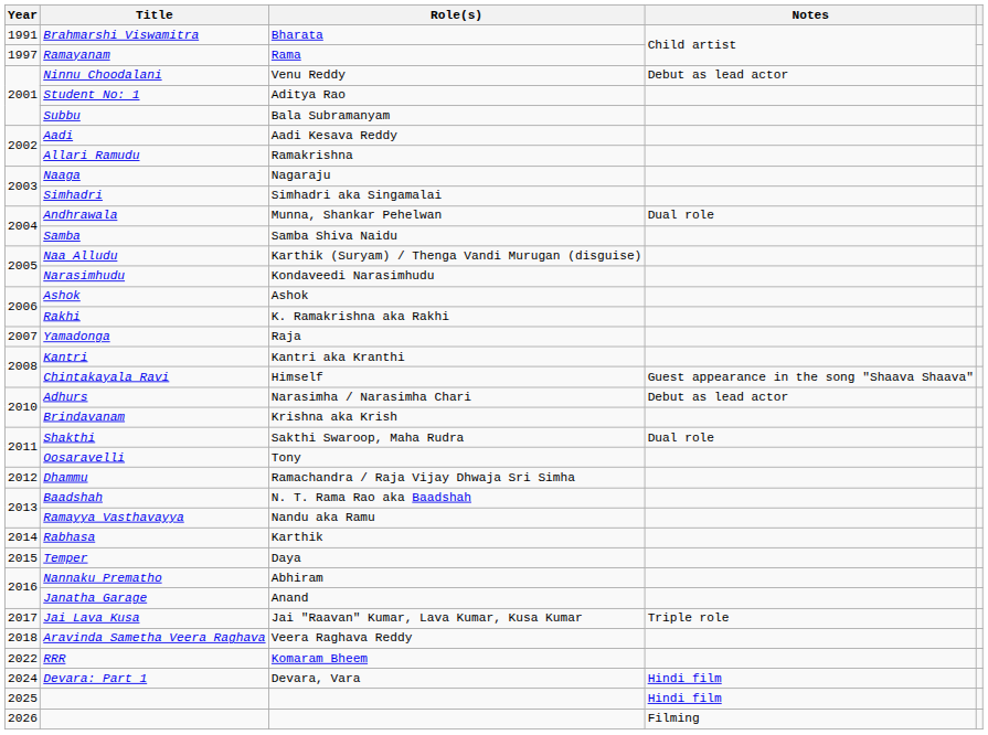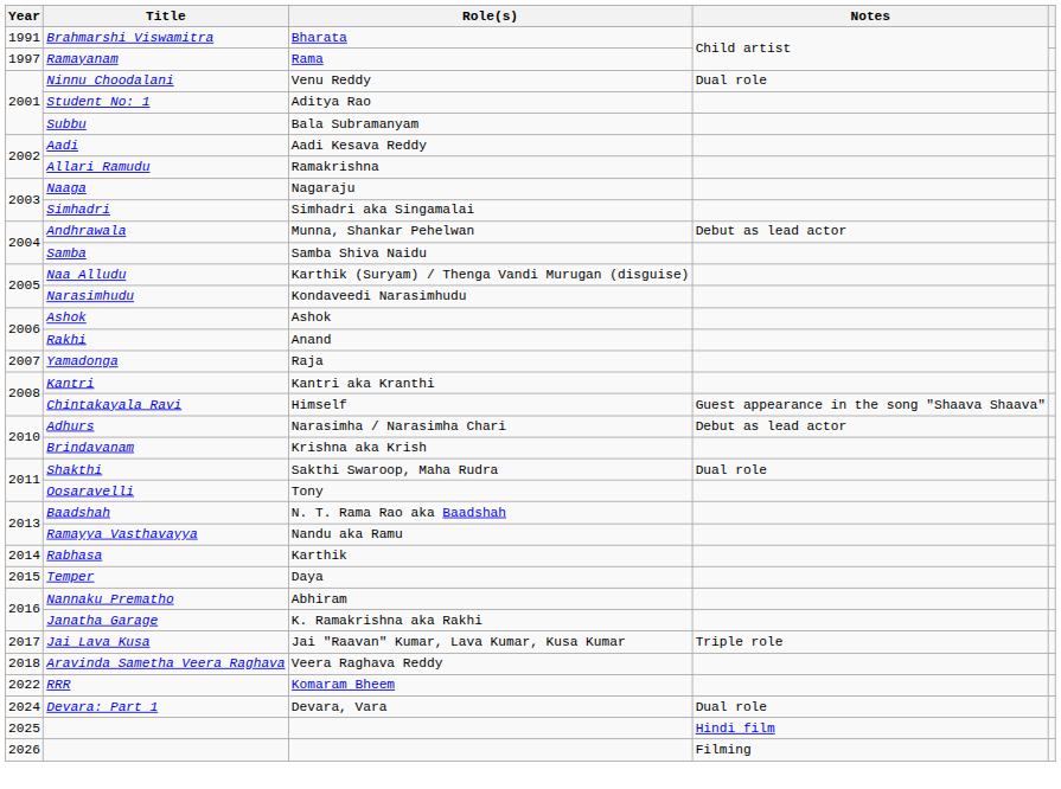Ninnu Choodalani | Notes: Debut as lead actor -> Dual role
Andhrawala | Notes: Dual role -> Debut as lead actor
Rakhi | Role(s): K. Ramakrishna aka Rakhi -> Anand
- row: 2012 | Dhammu | Ramachandra / Raja Vijay Dhwaja Sri Simha
Janatha Garage | Role(s): Anand -> K. Ramakrishna aka Rakhi
Devara: Part 1 | Notes: Hindi film -> Dual role
